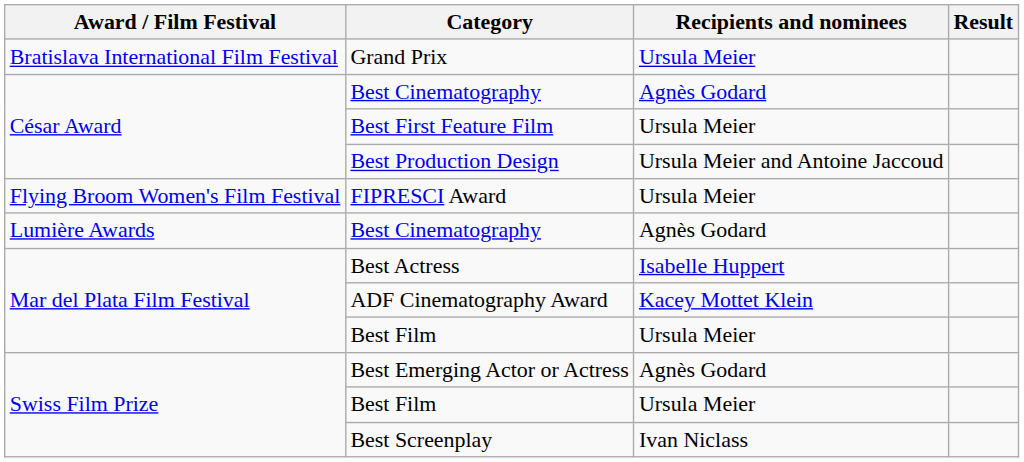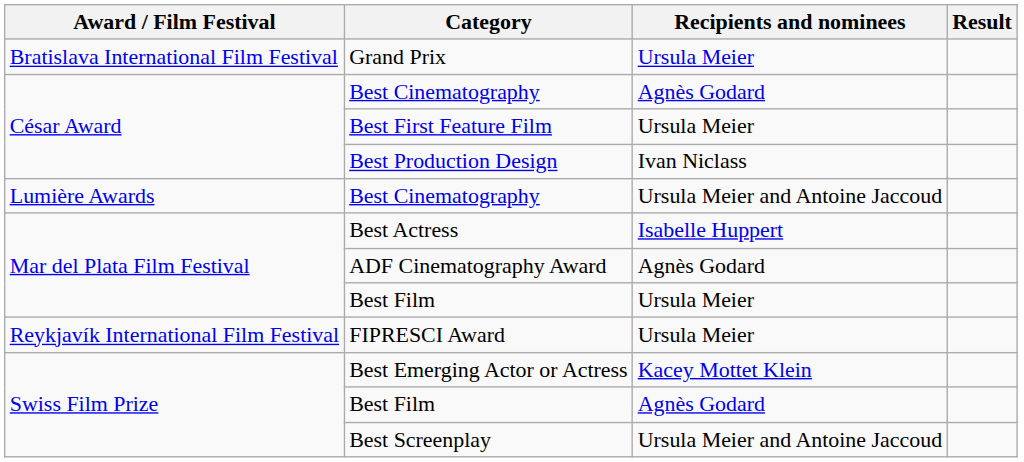Best Production Design | Recipients and nominees: Ursula Meier and Antoine Jaccoud -> Ivan Niclass
- row: Flying Broom Women's Film Festival | FIPRESCI Award | Ursula Meier
Lumière Awards / Best Cinematography | Recipients and nominees: Agnès Godard -> Ursula Meier and Antoine Jaccoud
ADF Cinematography Award | Recipients and nominees: Kacey Mottet Klein -> Agnès Godard
+ row: Reykjavík International Film Festival | FIPRESCI Award | Ursula Meier
Best Emerging Actor or Actress | Recipients and nominees: Agnès Godard -> Kacey Mottet Klein
Swiss Film Prize / Best Film | Recipients and nominees: Ursula Meier -> Agnès Godard
Best Screenplay | Recipients and nominees: Ivan Niclass -> Ursula Meier and Antoine Jaccoud
